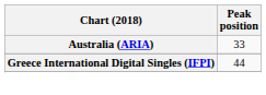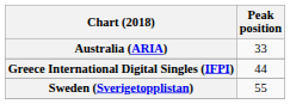+ row: Sweden (Sverigetopplistan) | 55
